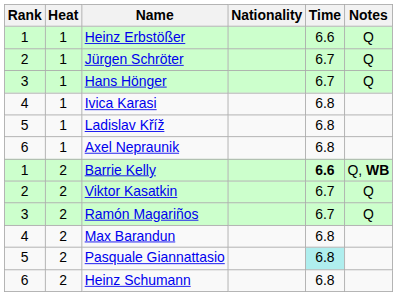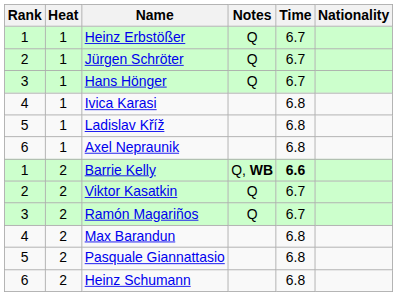columns swapped: Nationality <-> Notes
Heinz Erbstößer | Time: 6.6 -> 6.7
Pasquale Giannattasio | Time: paleturquoise background -> no background
